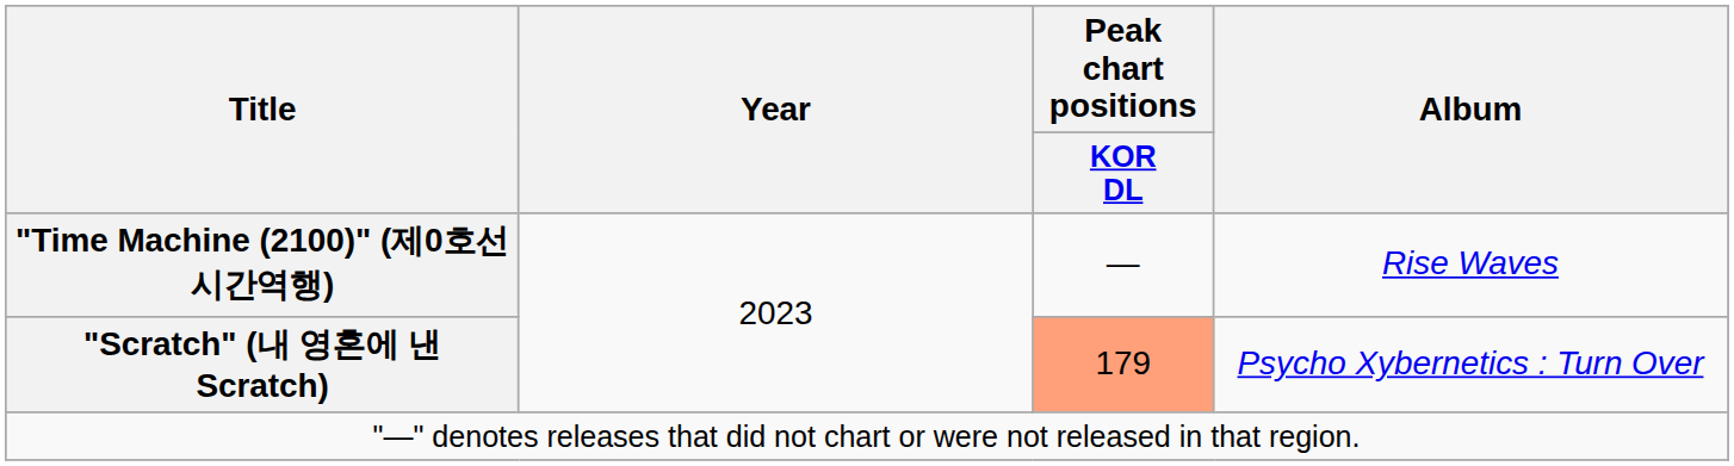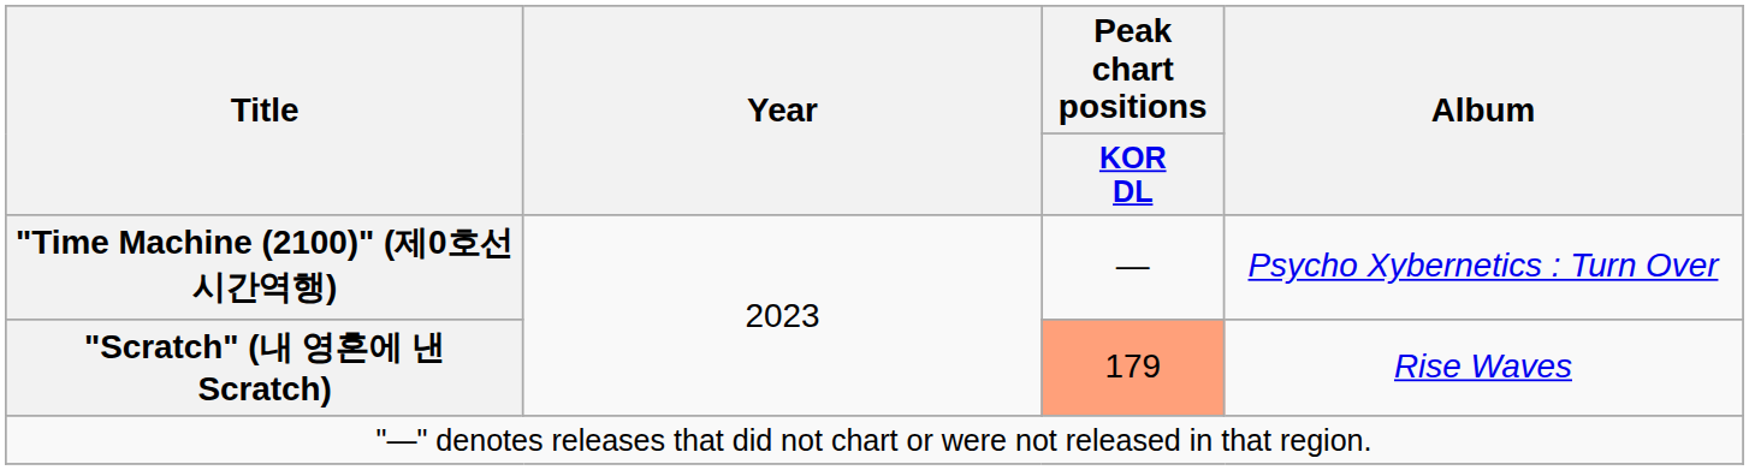"Time Machine (2100)" (제0호선 시간역행) | Album: Rise Waves -> Psycho Xybernetics : Turn Over
"Scratch" (내 영혼에 낸 Scratch) | Album: Psycho Xybernetics : Turn Over -> Rise Waves
